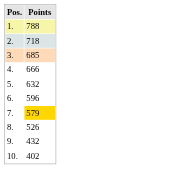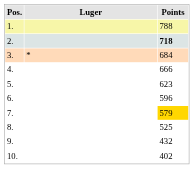+ column: Luger | *
2. | Points: normal -> bold
3. | Points: 685 -> 684
5. | Points: 632 -> 623
8. | Points: 526 -> 525
